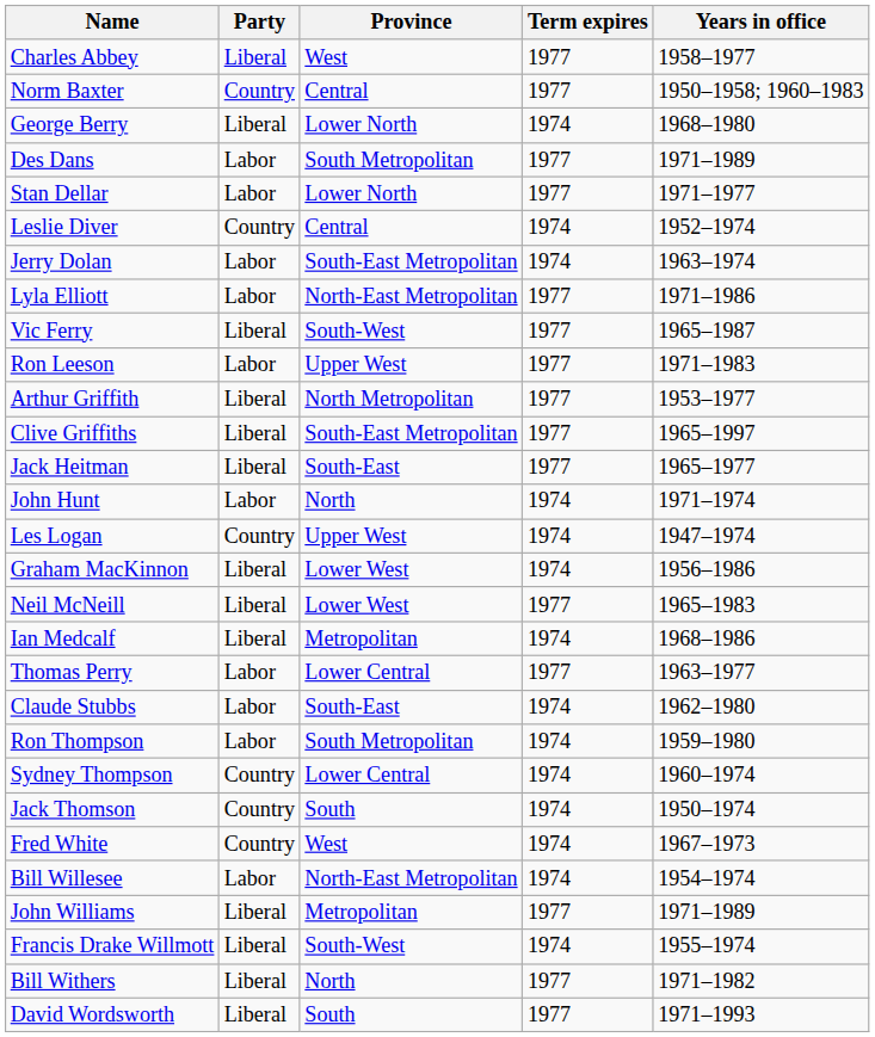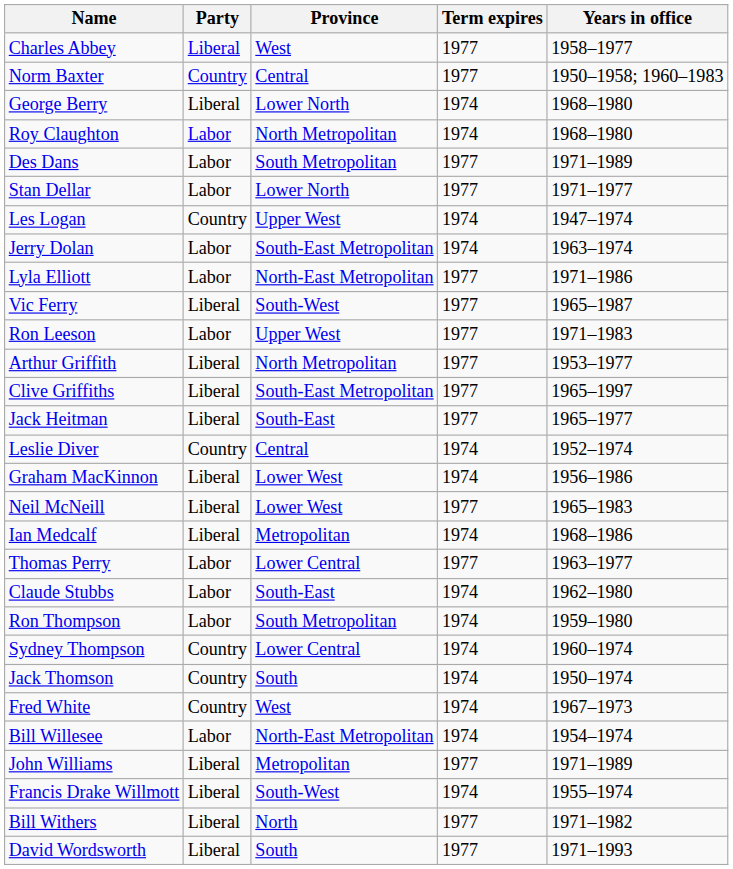+ row: Roy Claughton | Labor | North Metropolitan | 1974 | 1968–1980
rows swapped: Leslie Diver <-> Les Logan
- row: John Hunt | Labor | North | 1974 | 1971–1974
